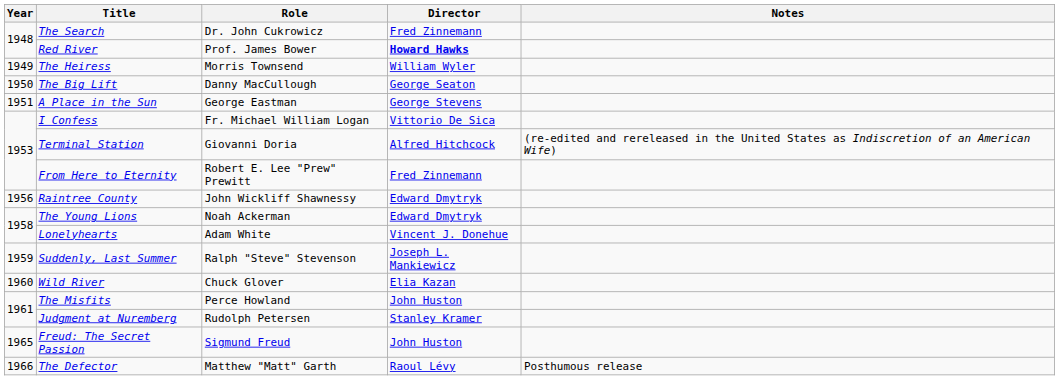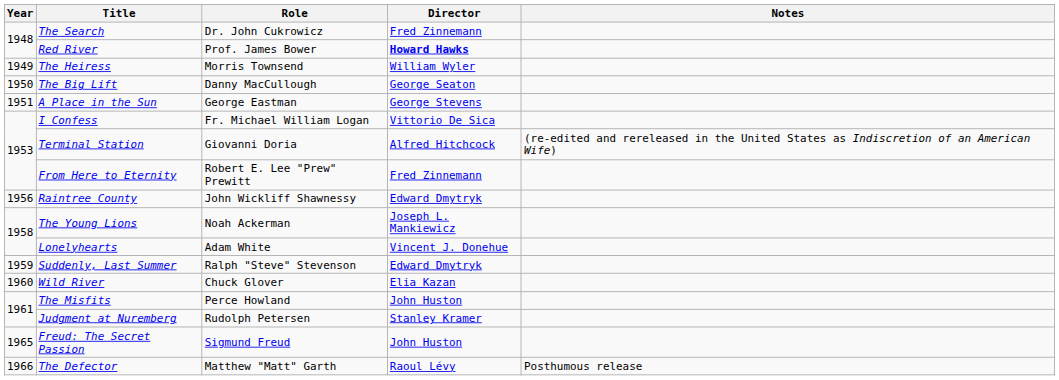The Young Lions | Director: Edward Dmytryk -> Joseph L. Mankiewicz
Suddenly, Last Summer | Director: Joseph L. Mankiewicz -> Edward Dmytryk
